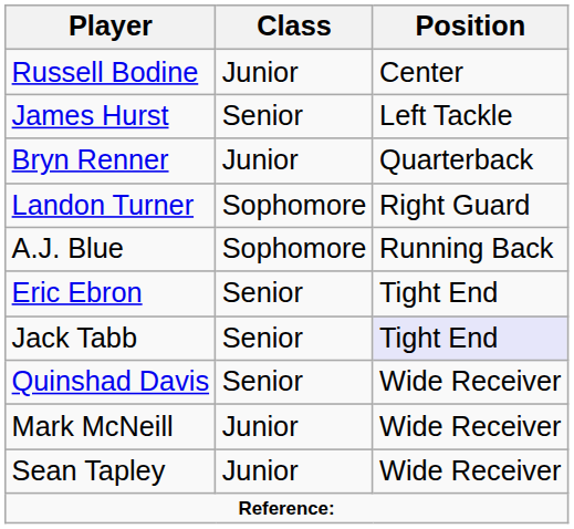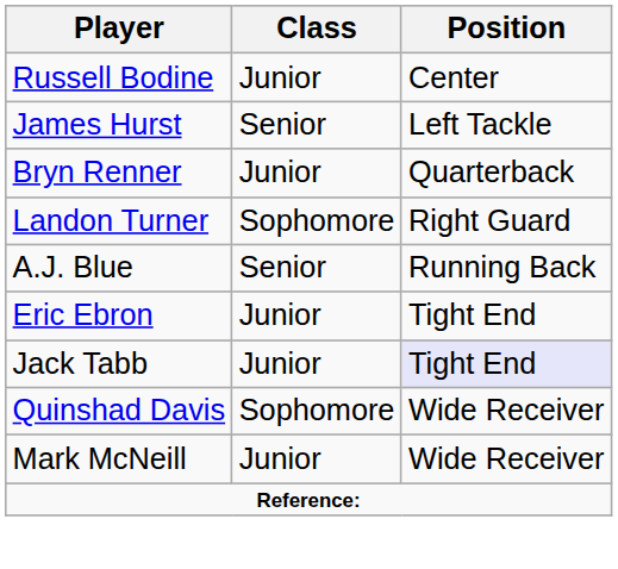A.J. Blue | Class: Sophomore -> Senior
Eric Ebron | Class: Senior -> Junior
Jack Tabb | Class: Senior -> Junior
Quinshad Davis | Class: Senior -> Sophomore
- row: Sean Tapley | Junior | Wide Receiver
